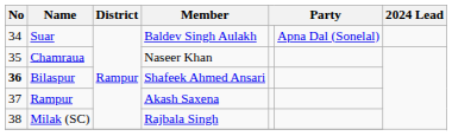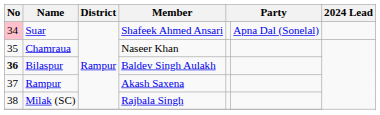Suar | No: no background -> pink background
Suar | Member: Baldev Singh Aulakh -> Shafeek Ahmed Ansari
Bilaspur | Member: Shafeek Ahmed Ansari -> Baldev Singh Aulakh
